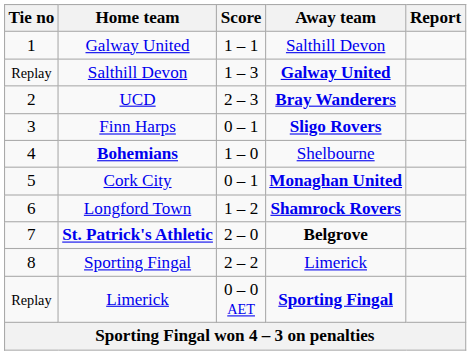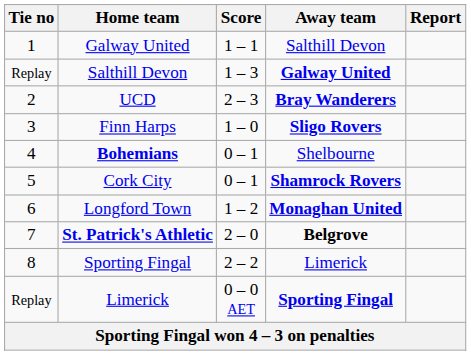Finn Harps | Score: 0 – 1 -> 1 – 0
Bohemians | Score: 1 – 0 -> 0 – 1
Cork City | Away team: Monaghan United -> Shamrock Rovers
Longford Town | Away team: Shamrock Rovers -> Monaghan United
